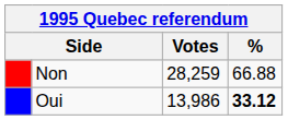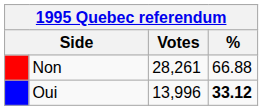Non | Votes: 28,259 -> 28,261
Oui | Votes: 13,986 -> 13,996
